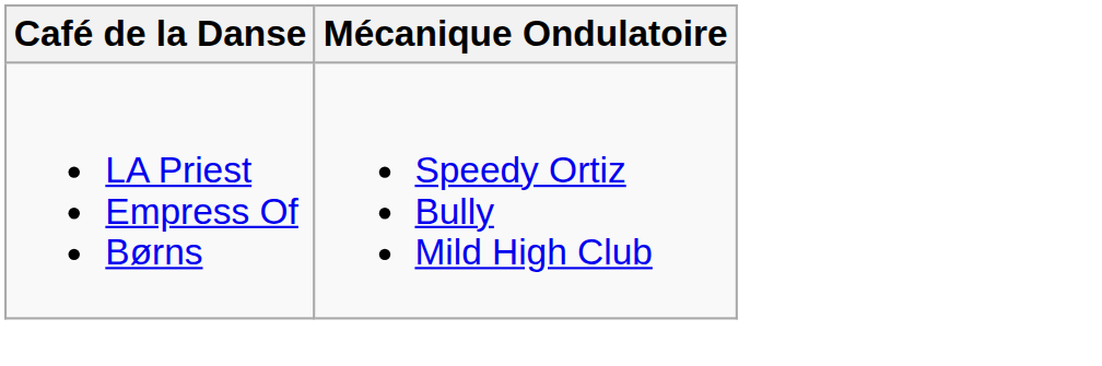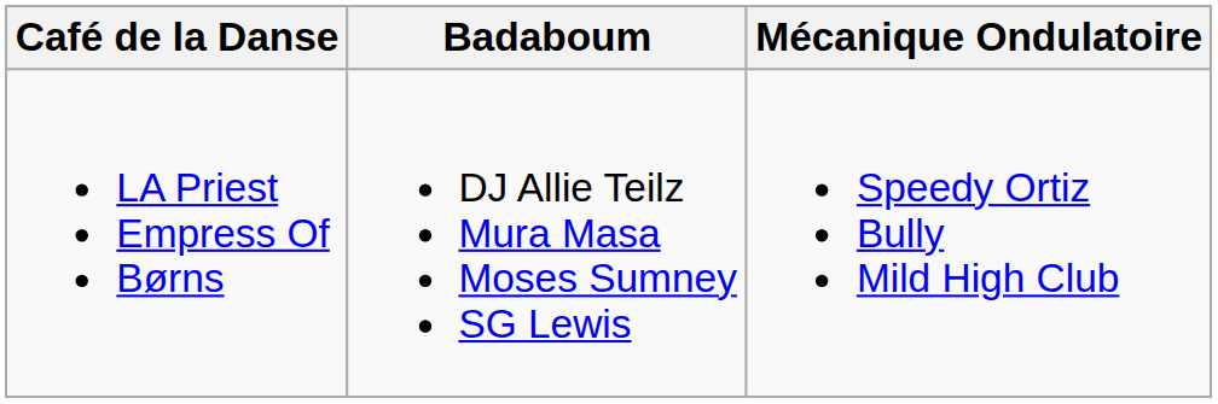+ column: Badaboum | DJ Allie Teilz Mura Masa Moses Sumney SG Lewis
